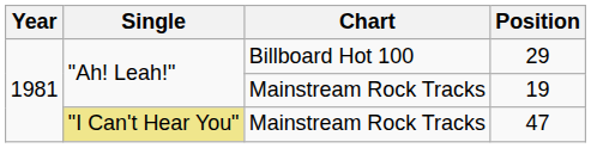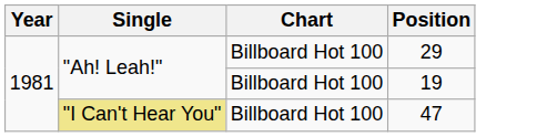19 | Chart: Mainstream Rock Tracks -> Billboard Hot 100
47 | Chart: Mainstream Rock Tracks -> Billboard Hot 100
